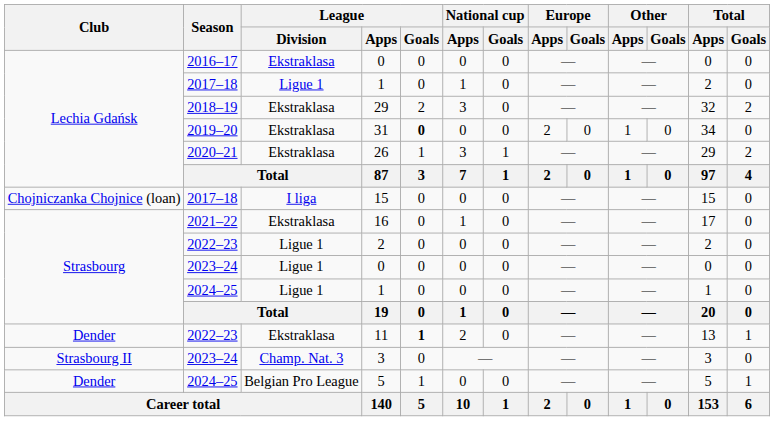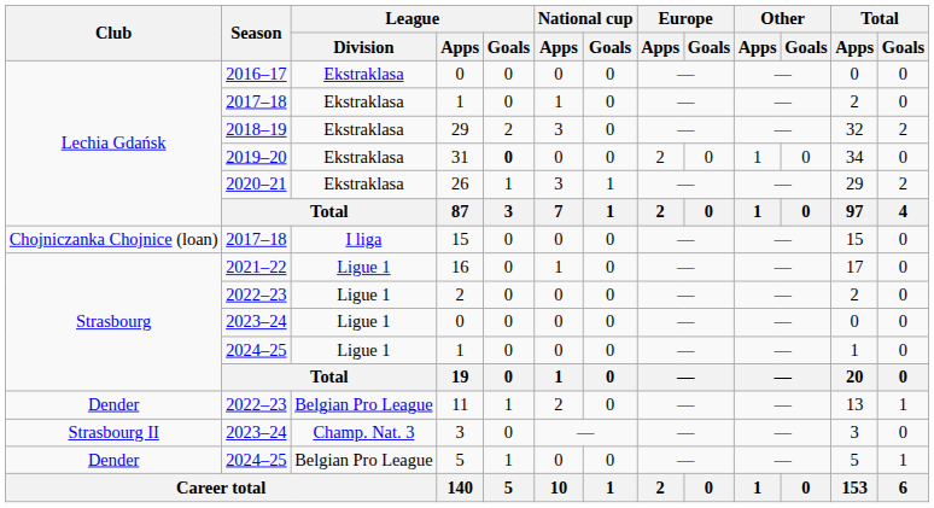2017–18 / 1 | League / Division: Ligue 1 -> Ekstraklasa
16 | League / Division: Ekstraklasa -> Ligue 1
11 | League / Division: Ekstraklasa -> Belgian Pro League
11 | League / Goals: bold -> normal
